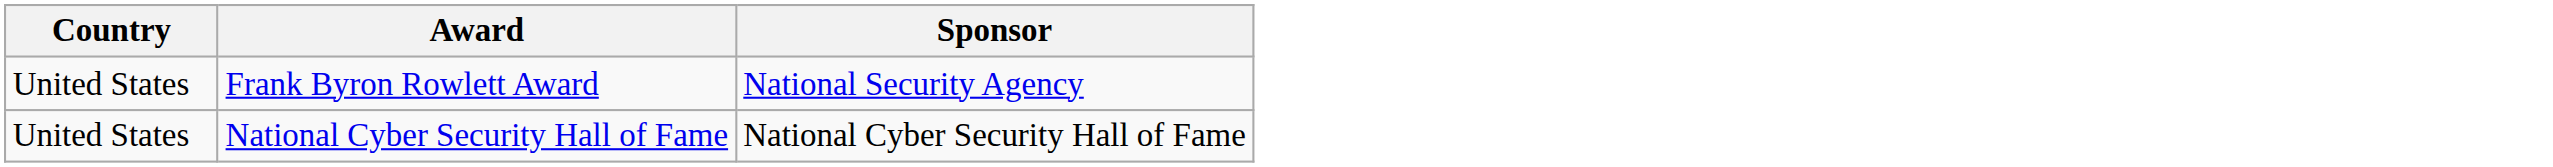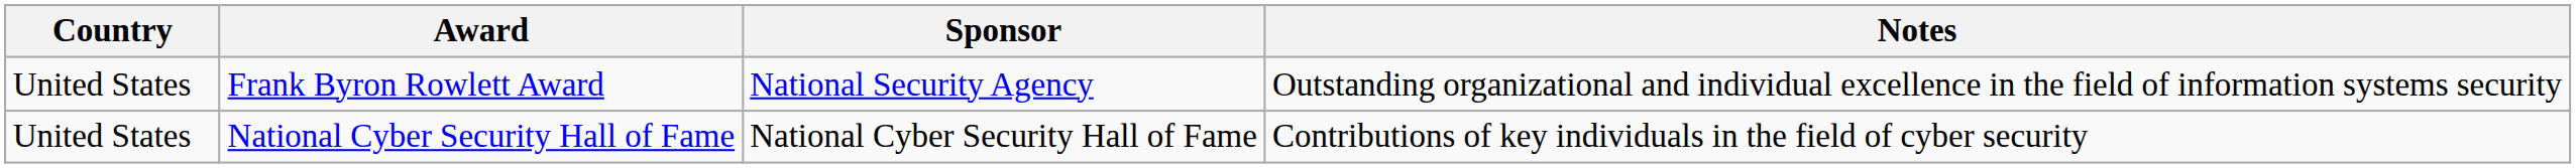+ column: Notes | Outstanding organizational and individual excellence in the field of information systems security | Contributions of key individuals in the field of cyber security
